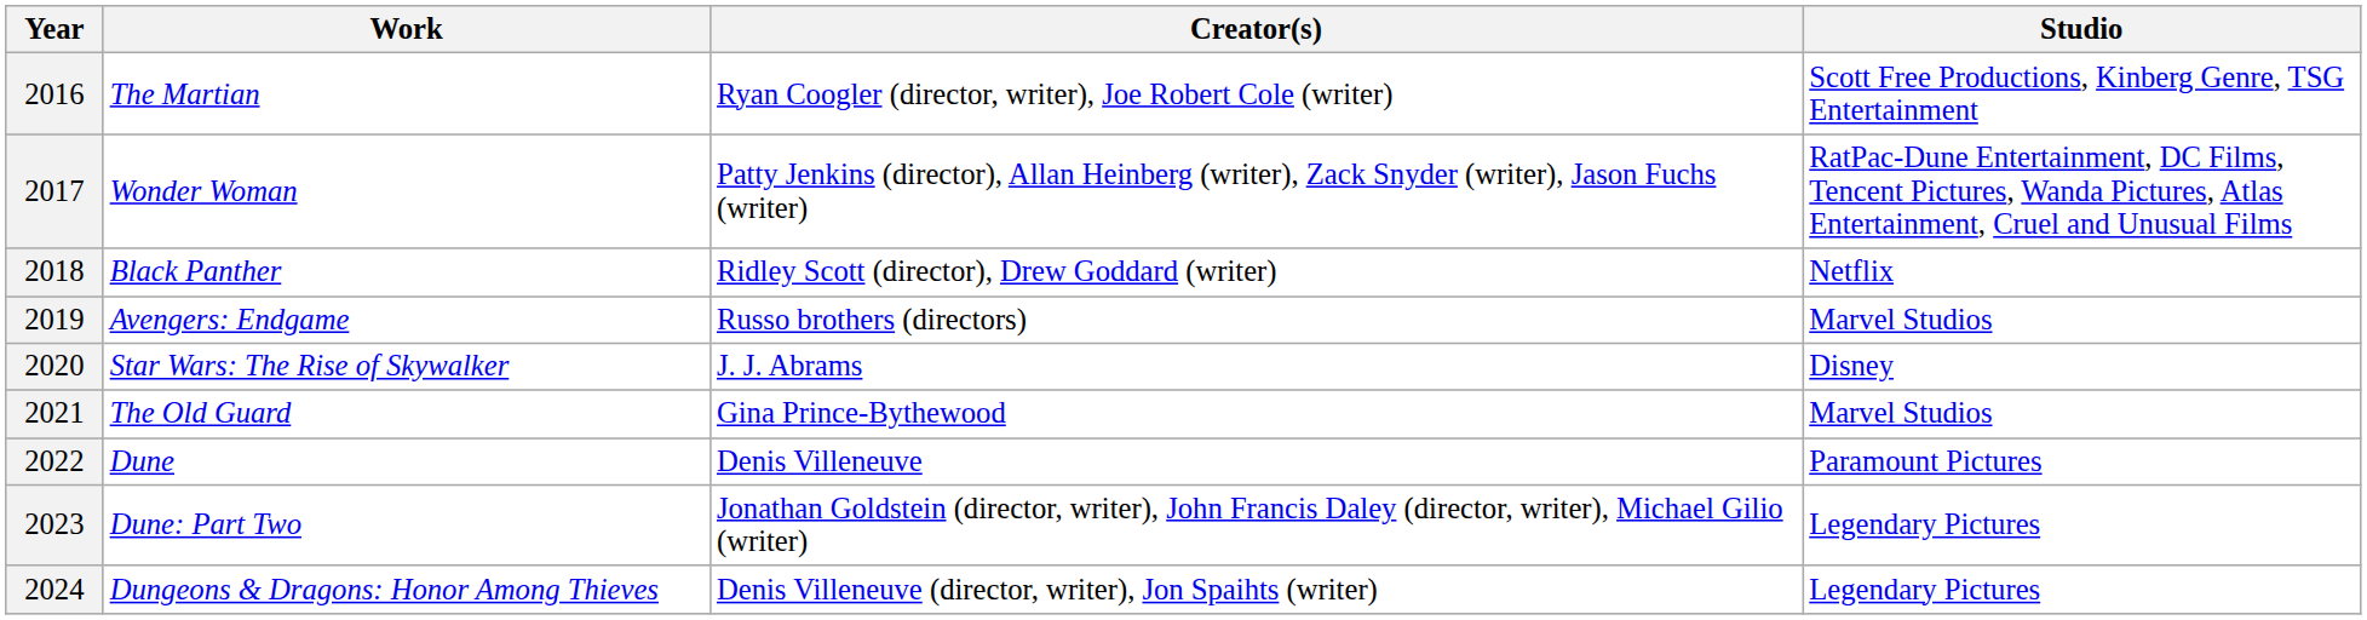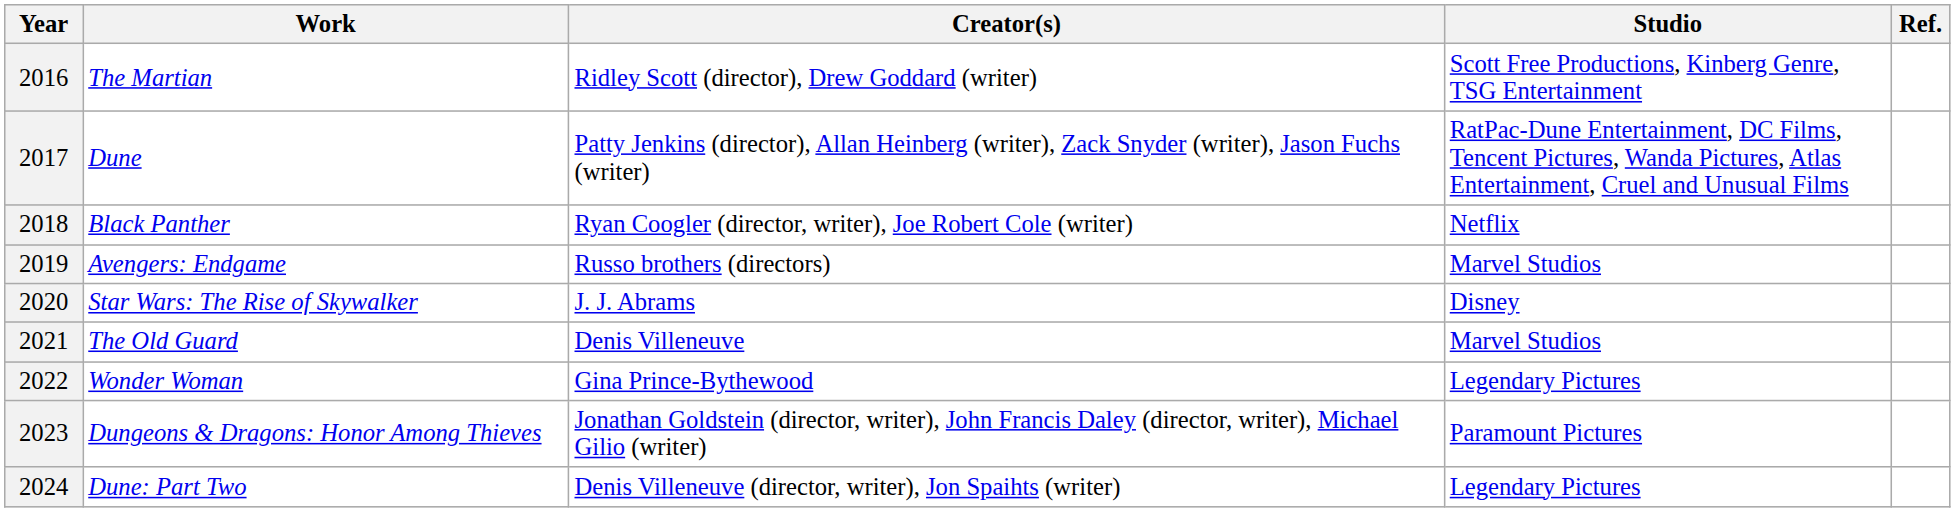+ column: Ref.
2016 | Creator(s): Ryan Coogler (director, writer), Joe Robert Cole (writer) -> Ridley Scott (director), Drew Goddard (writer)
2017 | Work: Wonder Woman -> Dune
2018 | Creator(s): Ridley Scott (director), Drew Goddard (writer) -> Ryan Coogler (director, writer), Joe Robert Cole (writer)
2021 | Creator(s): Gina Prince-Bythewood -> Denis Villeneuve
2022 | Work: Dune -> Wonder Woman
2022 | Creator(s): Denis Villeneuve -> Gina Prince-Bythewood
2022 | Studio: Paramount Pictures -> Legendary Pictures
2023 | Work: Dune: Part Two -> Dungeons & Dragons: Honor Among Thieves
2023 | Studio: Legendary Pictures -> Paramount Pictures
2024 | Work: Dungeons & Dragons: Honor Among Thieves -> Dune: Part Two
